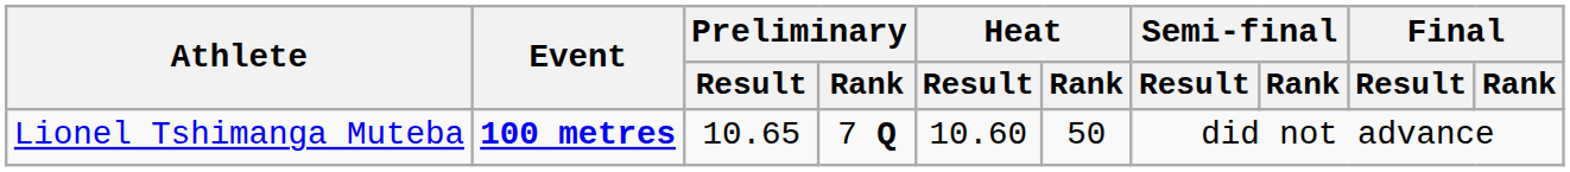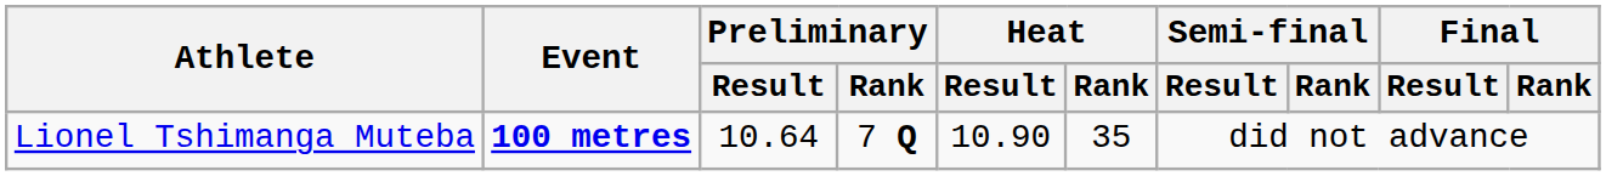Lionel Tshimanga Muteba | Preliminary / Result: 10.65 -> 10.64
Lionel Tshimanga Muteba | Heat / Result: 10.60 -> 10.90
Lionel Tshimanga Muteba | Heat / Rank: 50 -> 35
